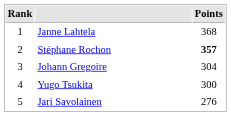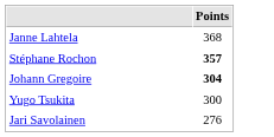- column: Rank | 1 | 2 | 3 | 4 | 5
Johann Gregoire | Points: normal -> bold
